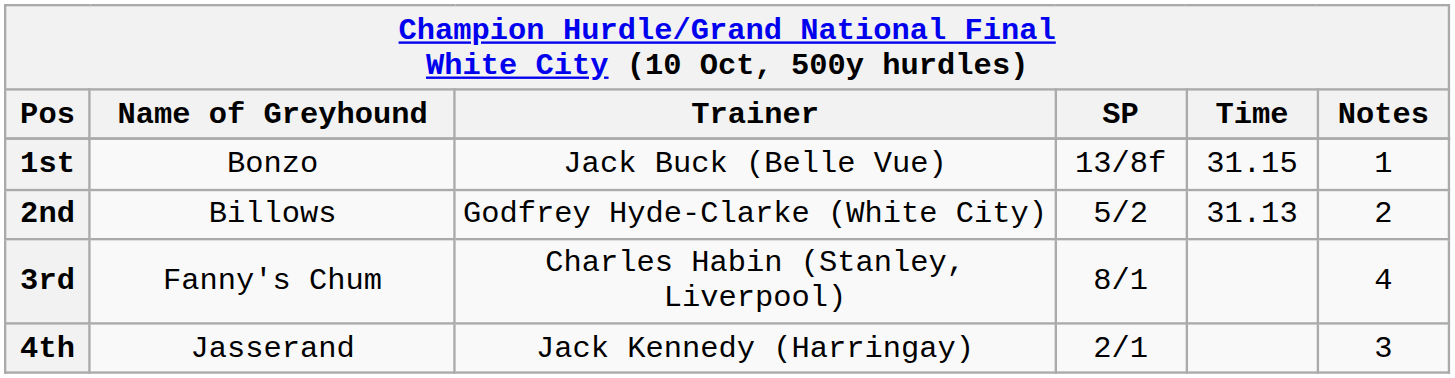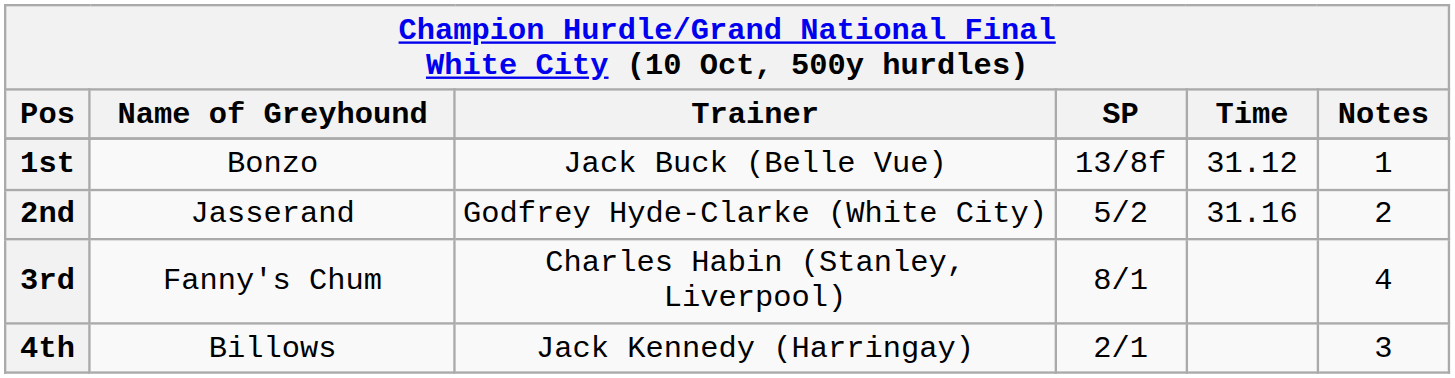1st | Time: 31.15 -> 31.12
2nd | Name of Greyhound: Billows -> Jasserand
2nd | Time: 31.13 -> 31.16
4th | Name of Greyhound: Jasserand -> Billows
